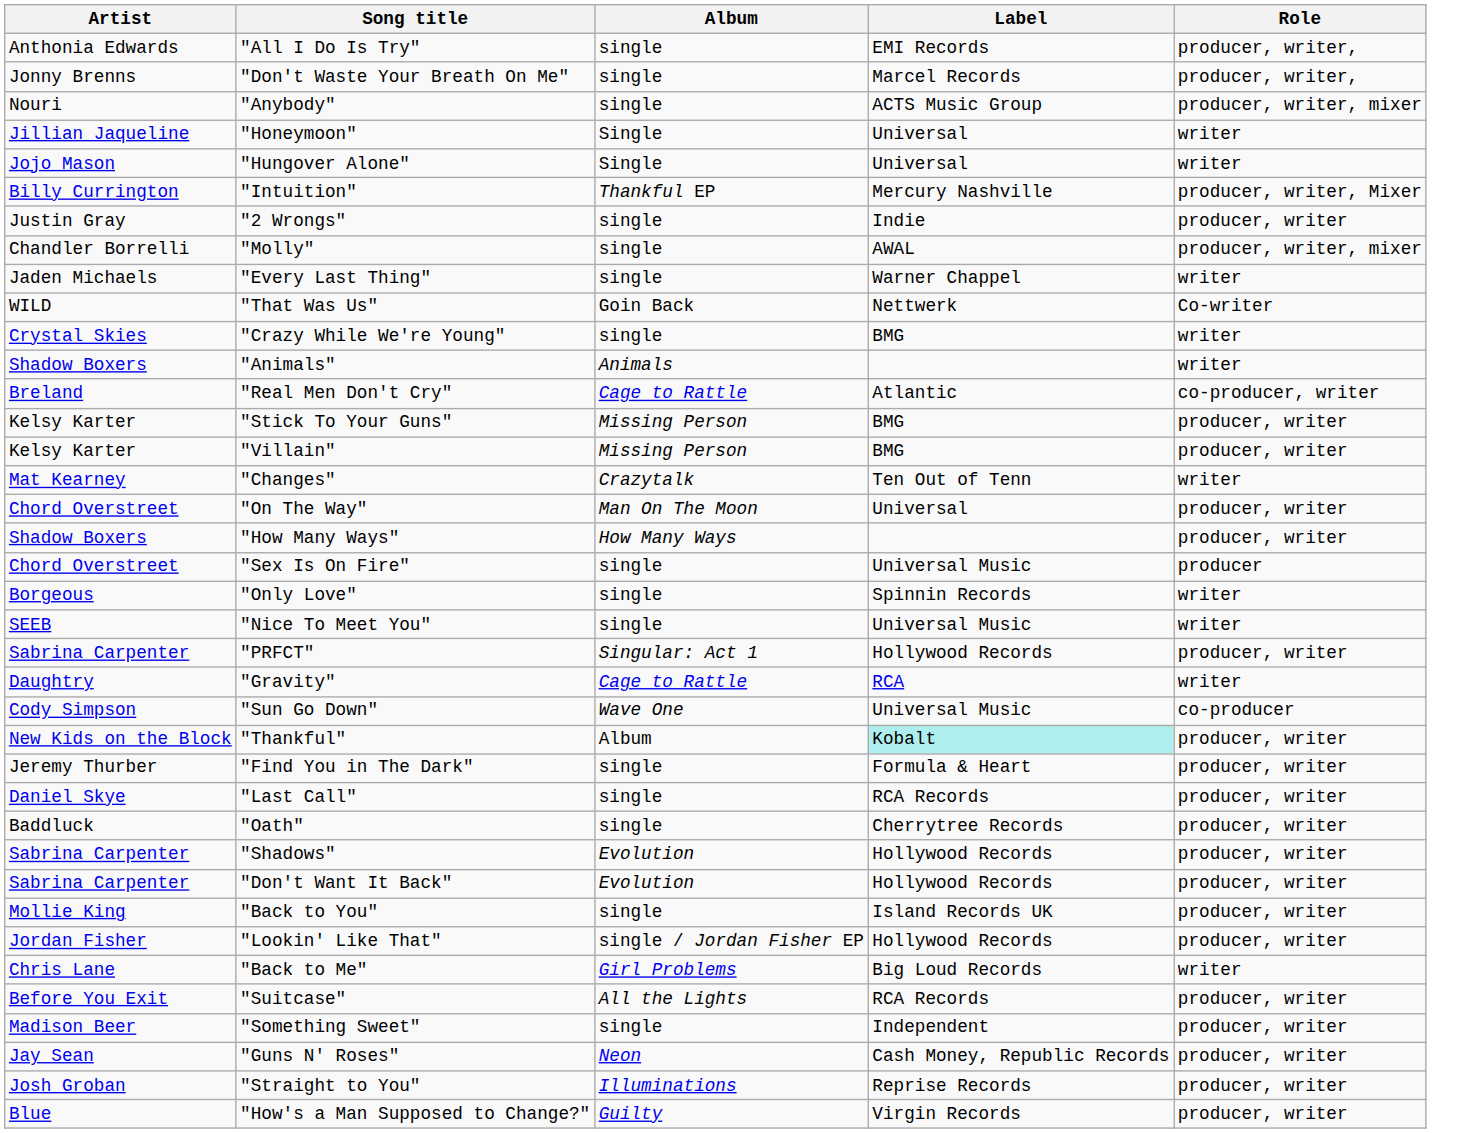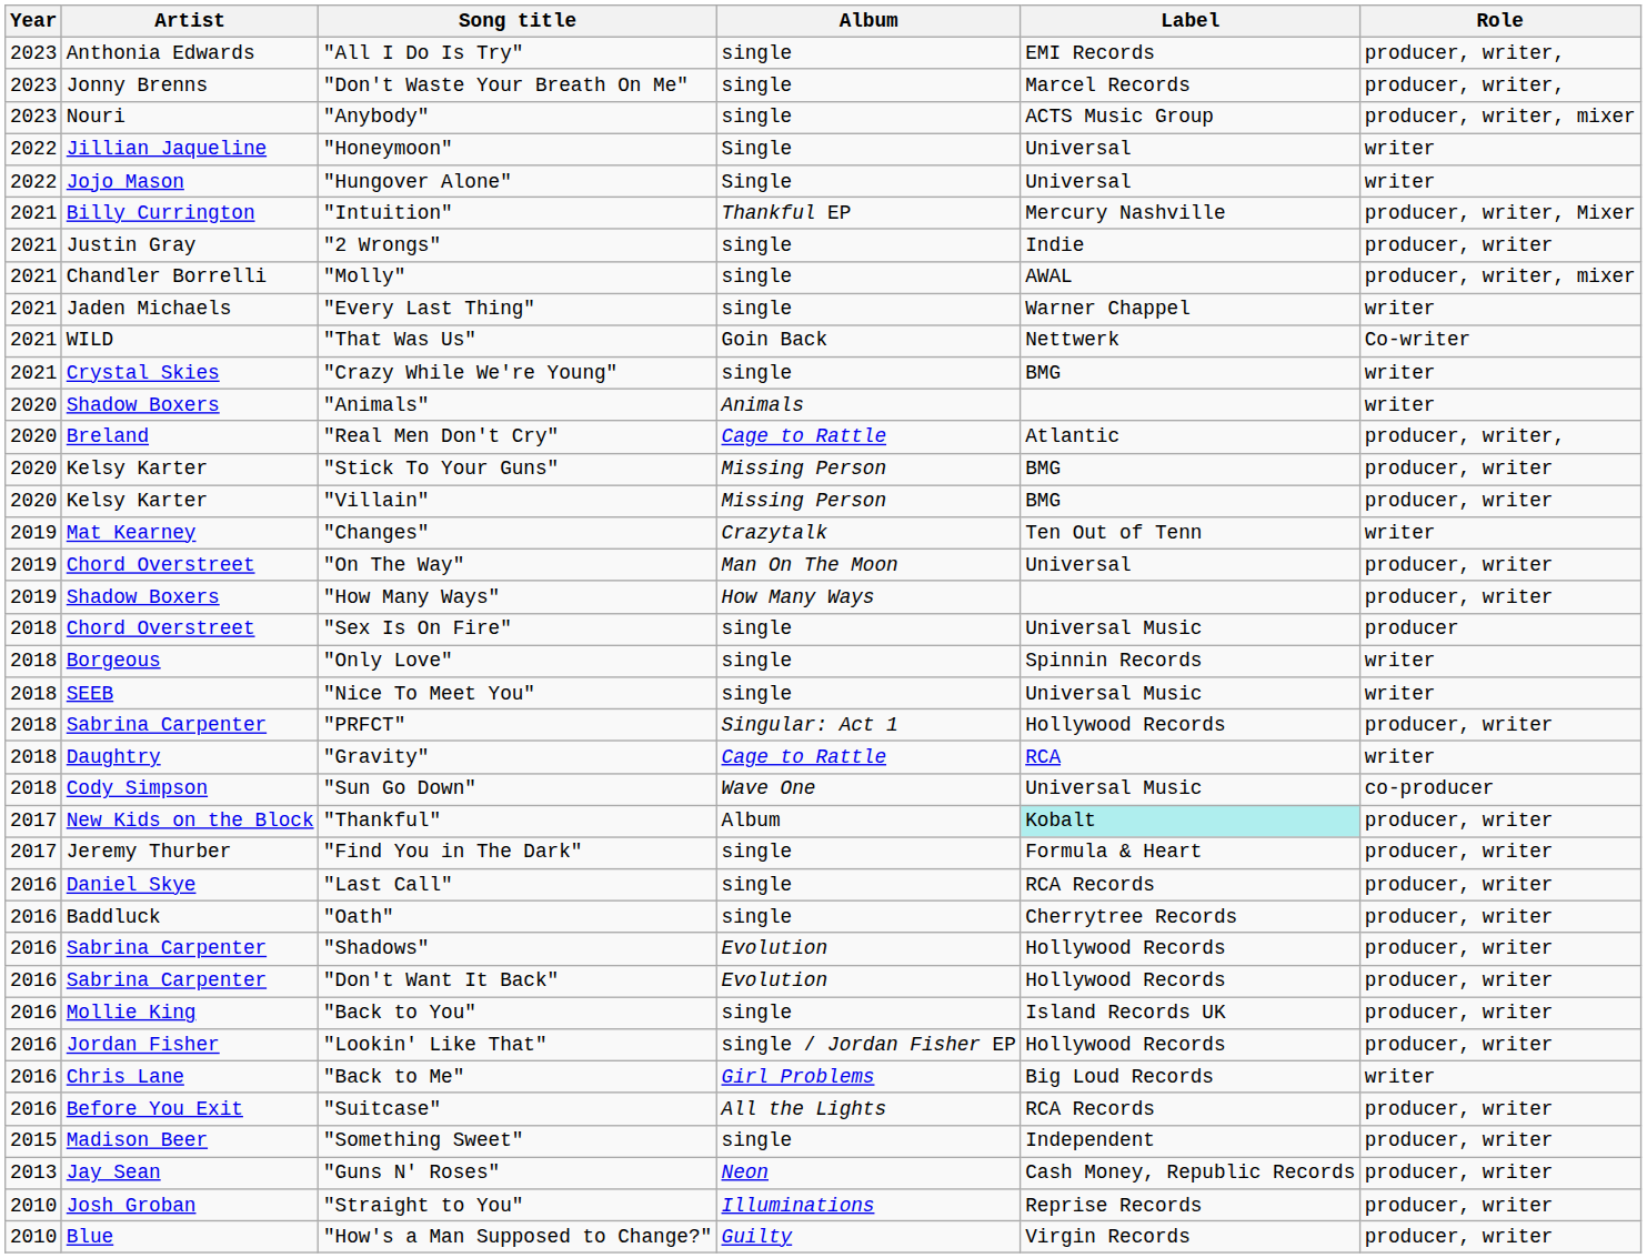+ column: Year | 2023 | 2023 | 2023 | 2022 | 2022 | 2021 | 2021 | 2021 | 2021 | 2021 | 2021 | 2020 | 2020 | 2020 | 2020 | 2019 | 2019 | 2019 | 2018 | 2018 | 2018 | 2018 | 2018 | 2018 | 2017 | 2017 | 2016 | 2016 | 2016 | 2016 | 2016 | 2016 | 2016 | 2016 | 2015 | 2013 | 2010 | 2010
"Real Men Don't Cry" | Role: co-producer, writer -> producer, writer,
